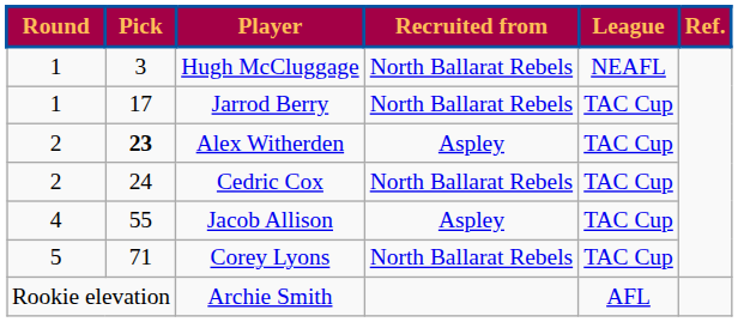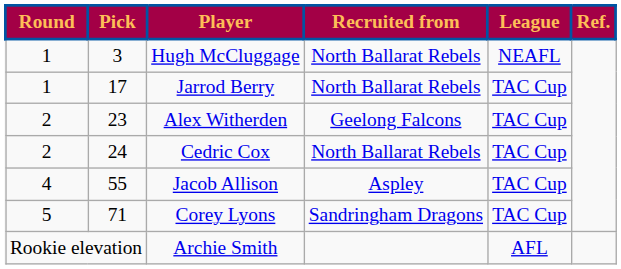Alex Witherden | Pick: bold -> normal
Alex Witherden | Recruited from: Aspley -> Geelong Falcons
Corey Lyons | Recruited from: North Ballarat Rebels -> Sandringham Dragons
